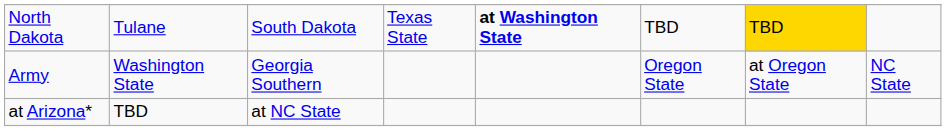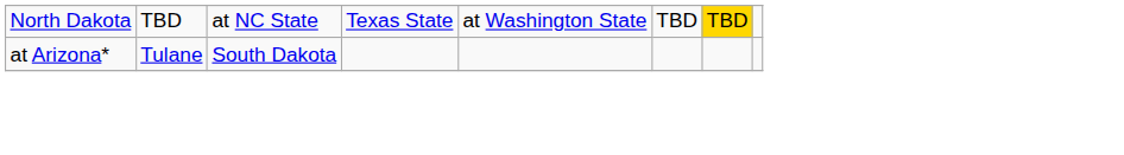North Dakota | column 2: Tulane -> TBD
North Dakota | column 3: South Dakota -> at NC State
North Dakota | column 5: bold -> normal
- row: Army | Washington State | Georgia Southern | Oregon State | at Oregon State | NC State
at Arizona* | column 2: TBD -> Tulane
at Arizona* | column 3: at NC State -> South Dakota
